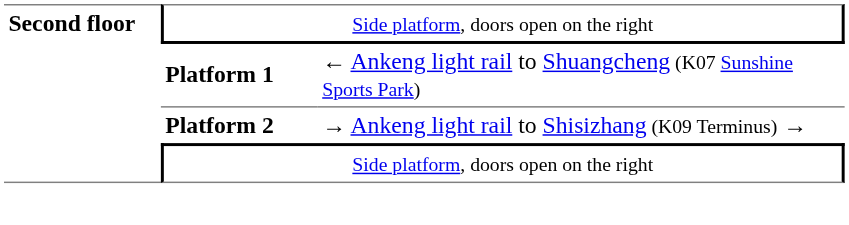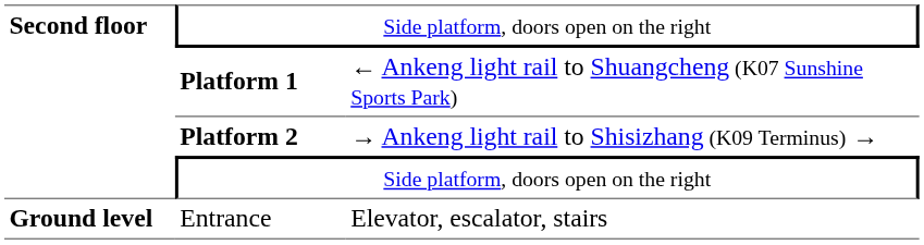+ row: Ground level | Entrance | Elevator, escalator, stairs
